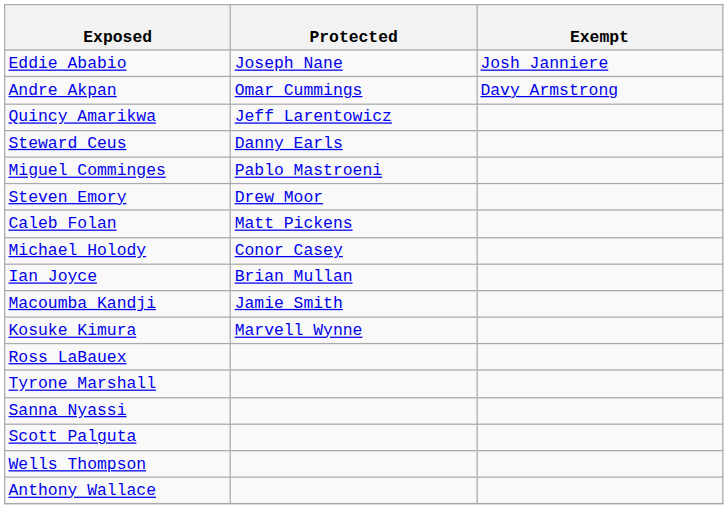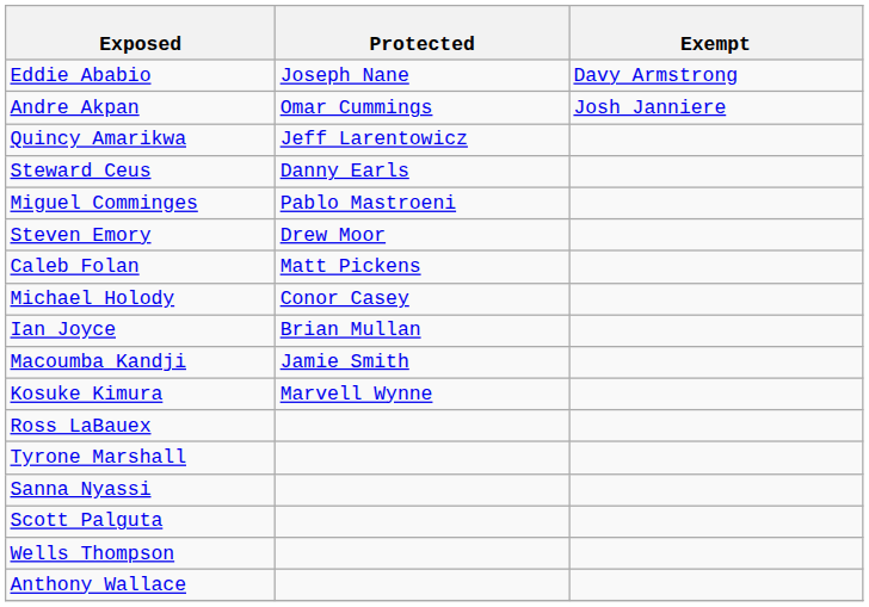Eddie Ababio | Exempt: Josh Janniere -> Davy Armstrong
Andre Akpan | Exempt: Davy Armstrong -> Josh Janniere
